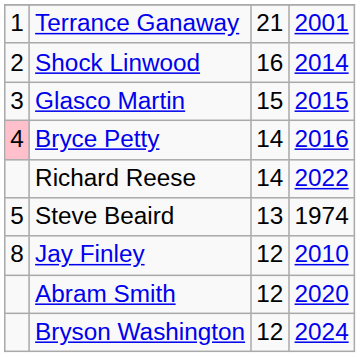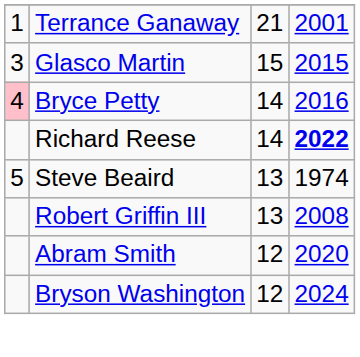- row: 2 | Shock Linwood | 16 | 2014
Richard Reese | column 4: normal -> bold
+ row: Robert Griffin III | 13 | 2008
- row: 8 | Jay Finley | 12 | 2010
